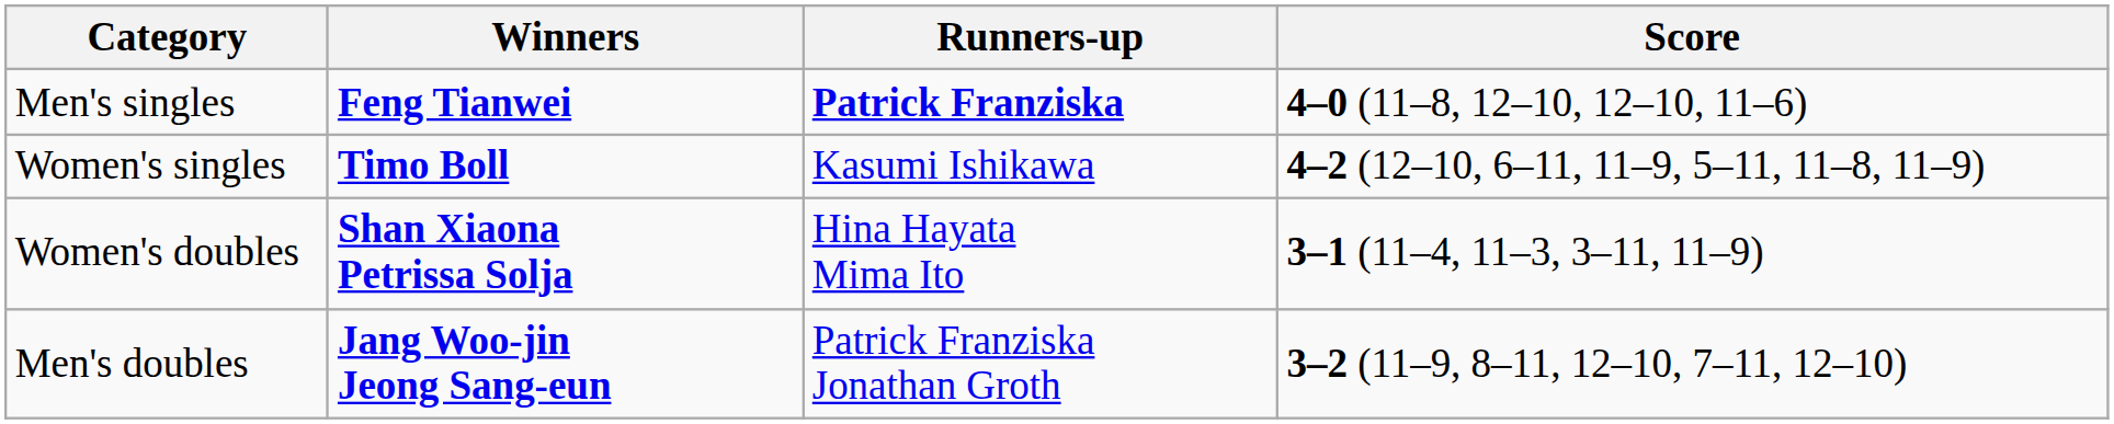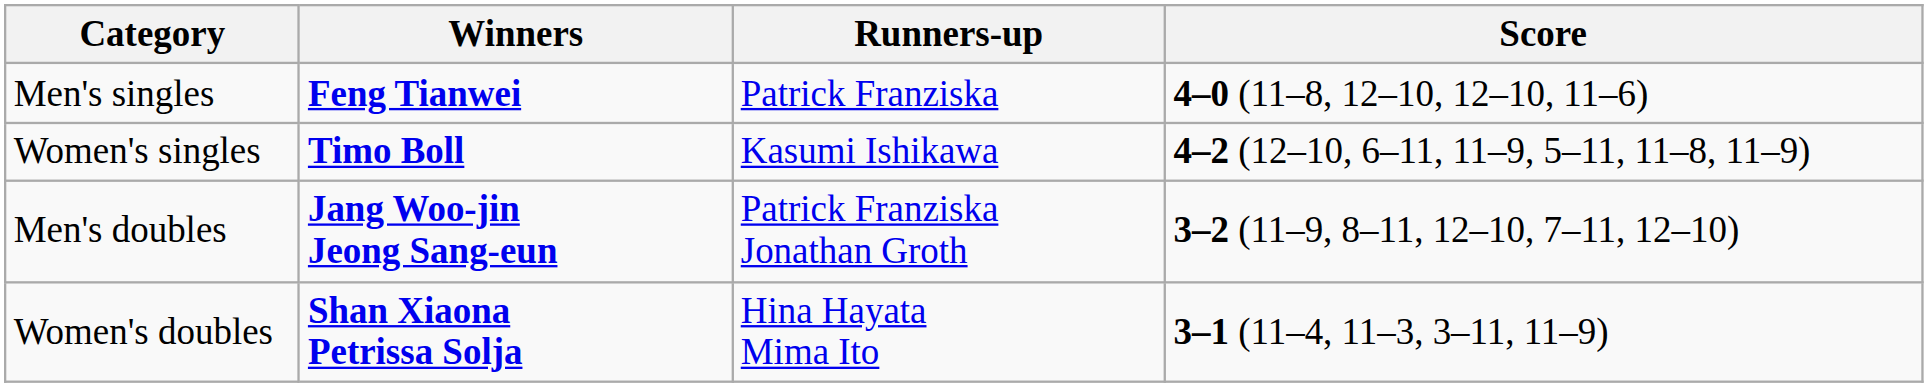Men's singles | Runners-up: bold -> normal
rows swapped: Men's doubles <-> Women's doubles
